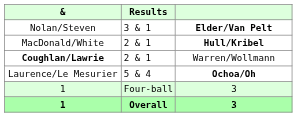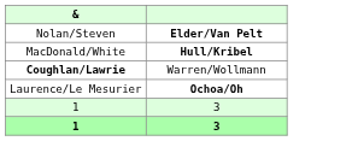- column: Results | 3 & 1 | 2 & 1 | 2 & 1 | 5 & 4 | Four-ball | Overall
